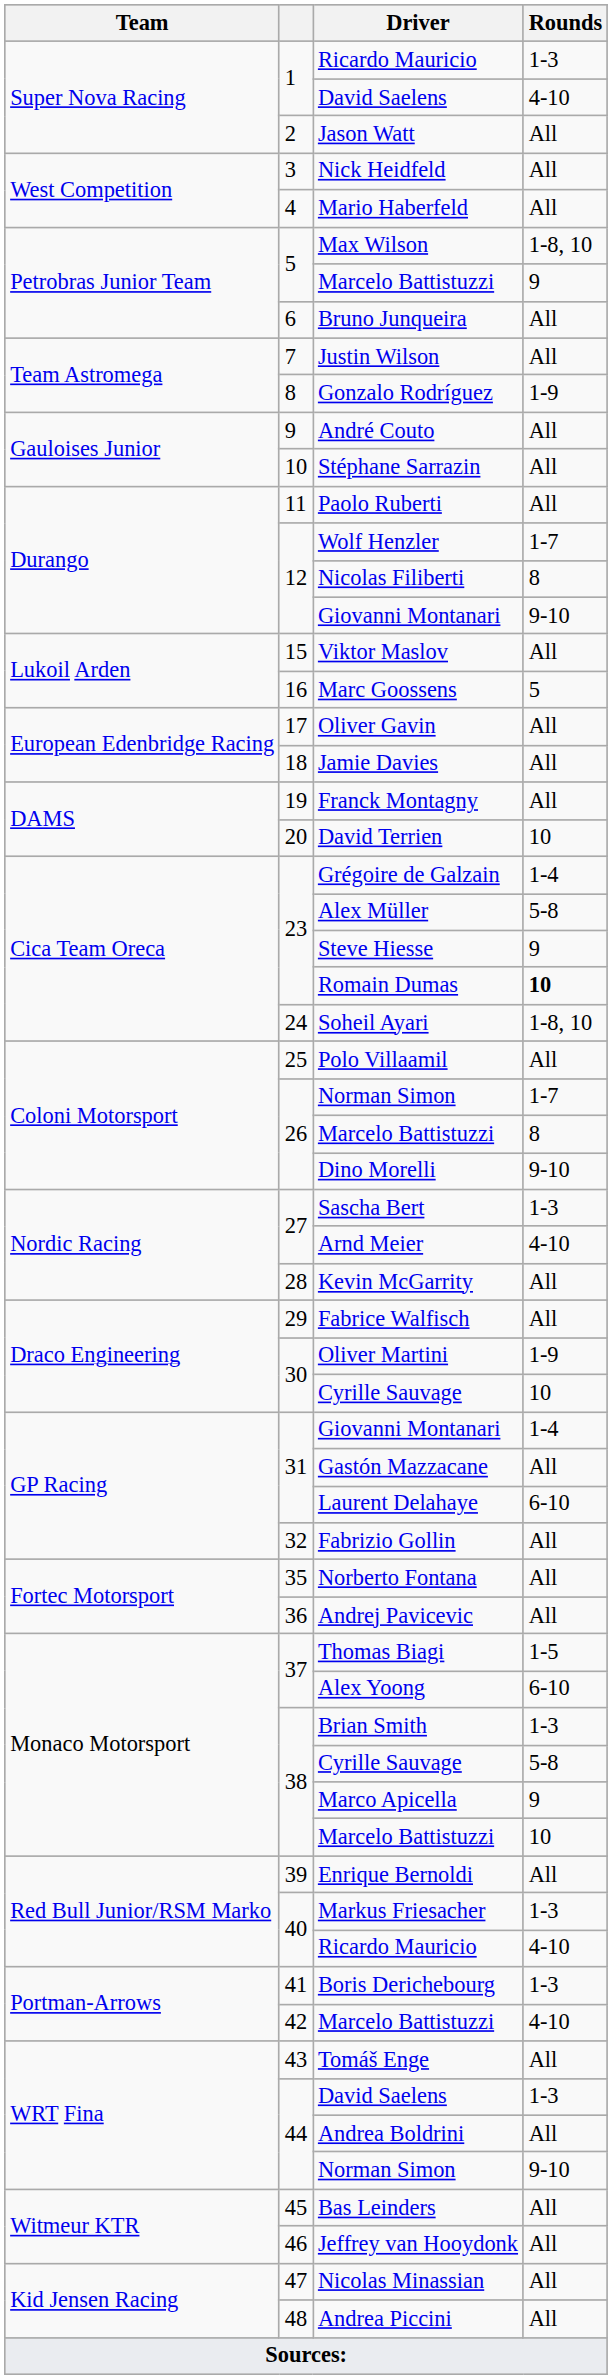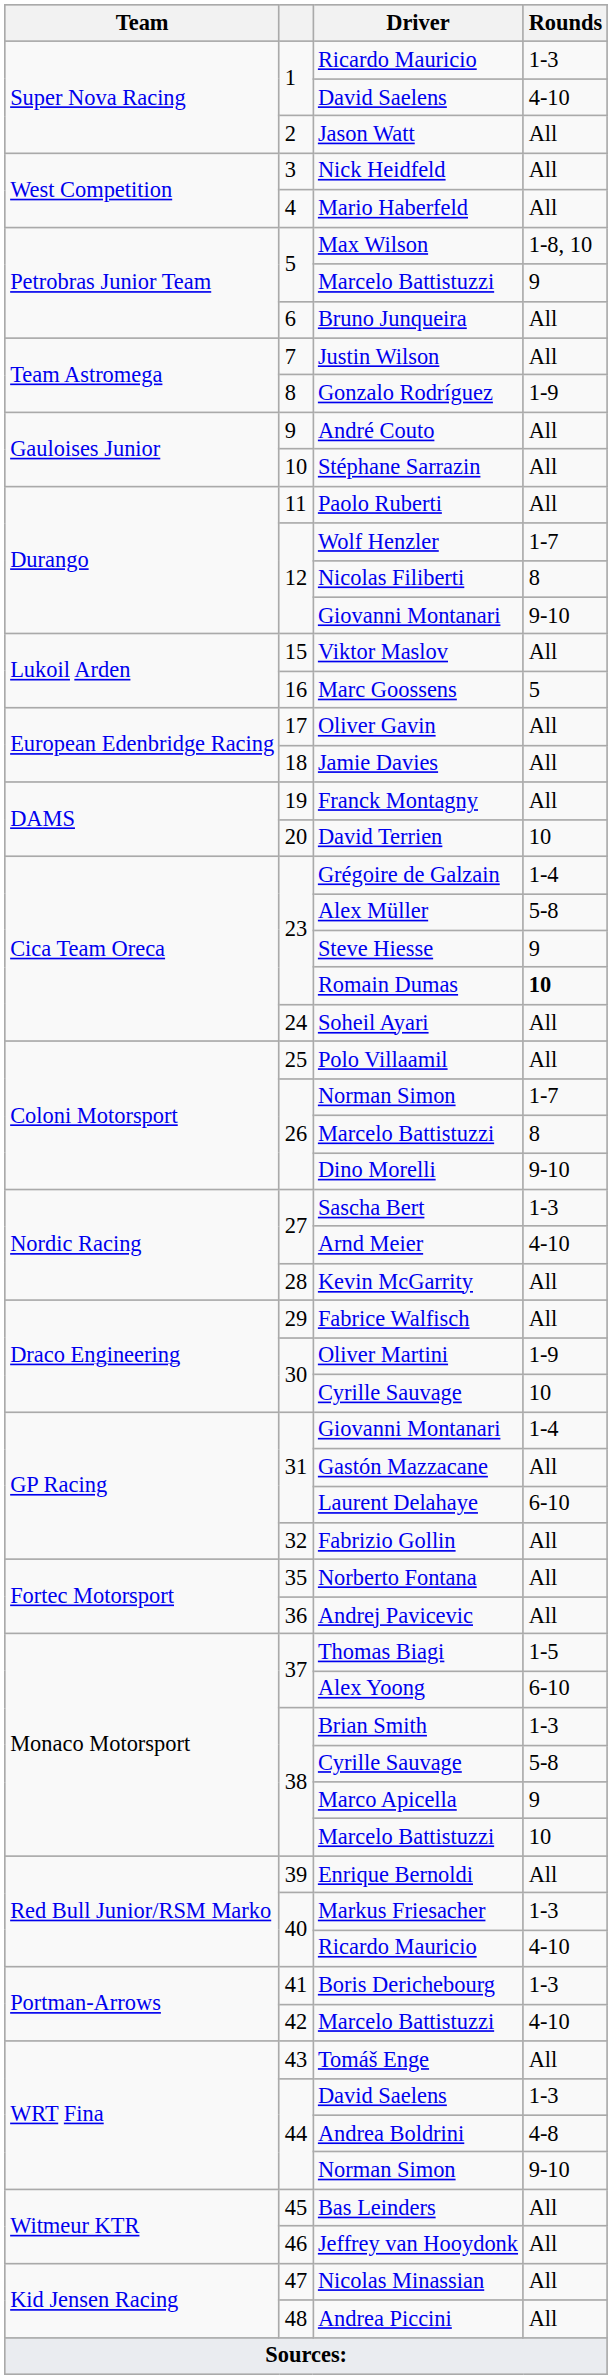Soheil Ayari | Rounds: 1-8, 10 -> All
Andrea Boldrini | Rounds: All -> 4-8
